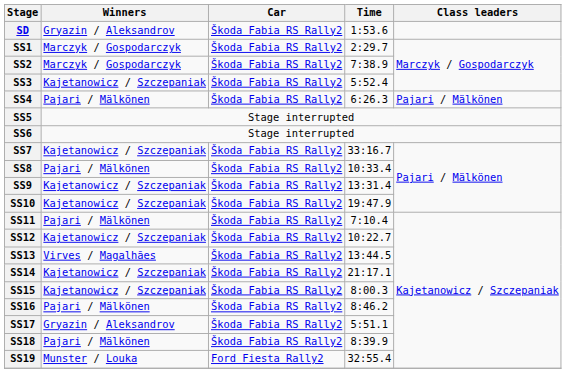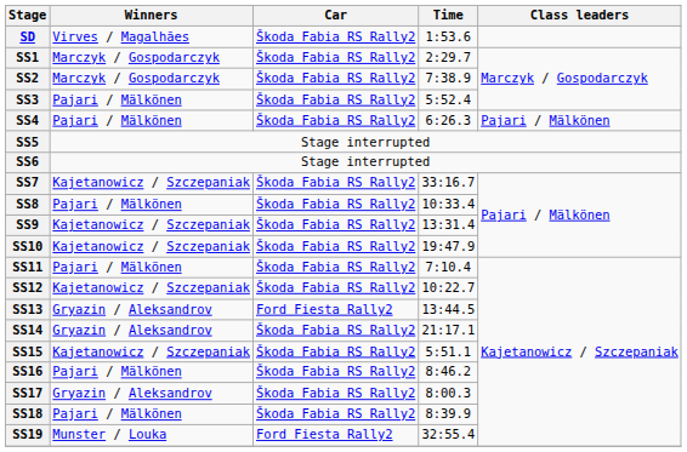SD | Winners: Gryazin / Aleksandrov -> Virves / Magalhães
SS3 | Winners: Kajetanowicz / Szczepaniak -> Pajari / Mälkönen
SS13 | Winners: Virves / Magalhães -> Gryazin / Aleksandrov
SS13 | Car: Škoda Fabia RS Rally2 -> Ford Fiesta Rally2
SS14 | Winners: Kajetanowicz / Szczepaniak -> Gryazin / Aleksandrov
SS15 | Time: 8:00.3 -> 5:51.1
SS17 | Time: 5:51.1 -> 8:00.3
